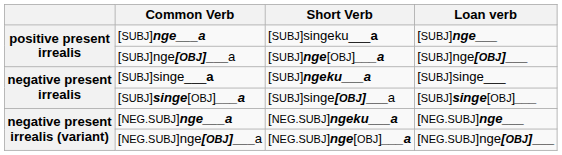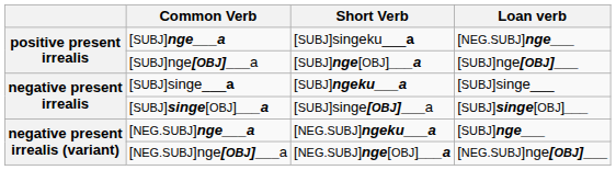[SUBJ]nge___a | Loan verb: [SUBJ]nge___ -> [NEG.SUBJ]nge___
[NEG.SUBJ]nge___a | Loan verb: [NEG.SUBJ]nge___ -> [SUBJ]nge___
